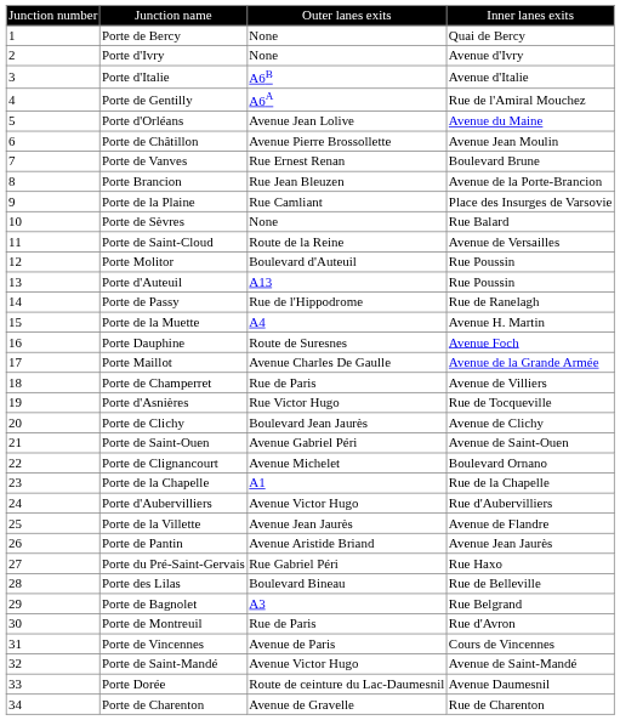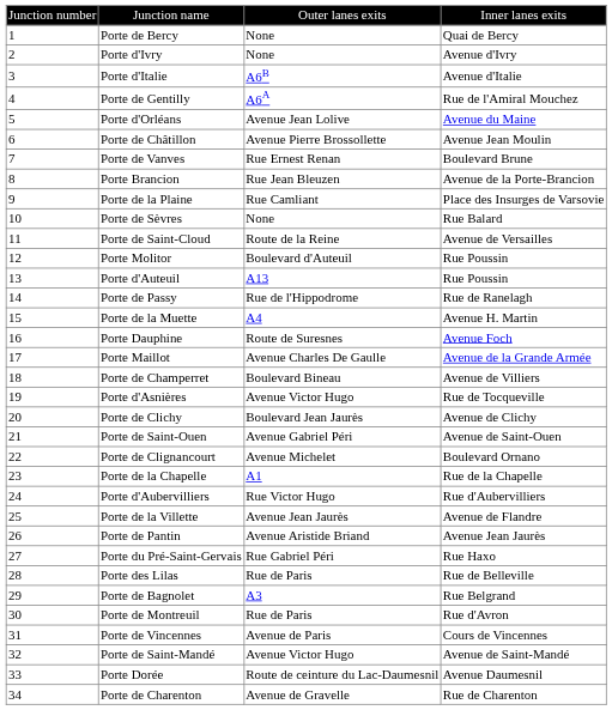Porte de Champerret | column 3: Rue de Paris -> Boulevard Bineau
Porte d'Asnières | column 3: Rue Victor Hugo -> Avenue Victor Hugo
Porte d'Aubervilliers | column 3: Avenue Victor Hugo -> Rue Victor Hugo
Porte des Lilas | column 3: Boulevard Bineau -> Rue de Paris
